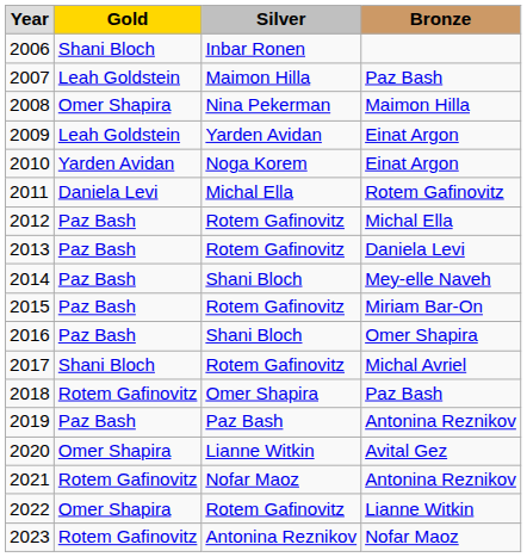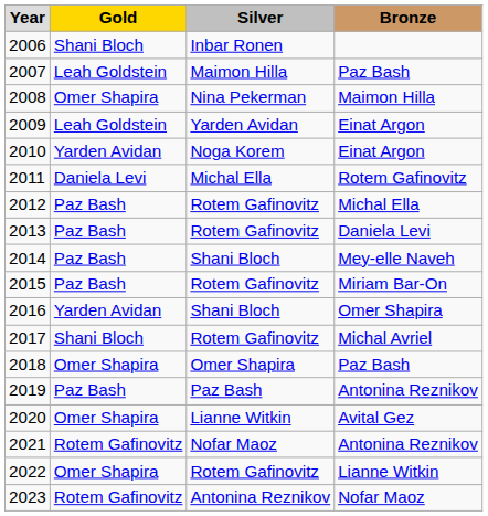2016 | Gold: Paz Bash -> Yarden Avidan
2018 | Gold: Rotem Gafinovitz -> Omer Shapira
